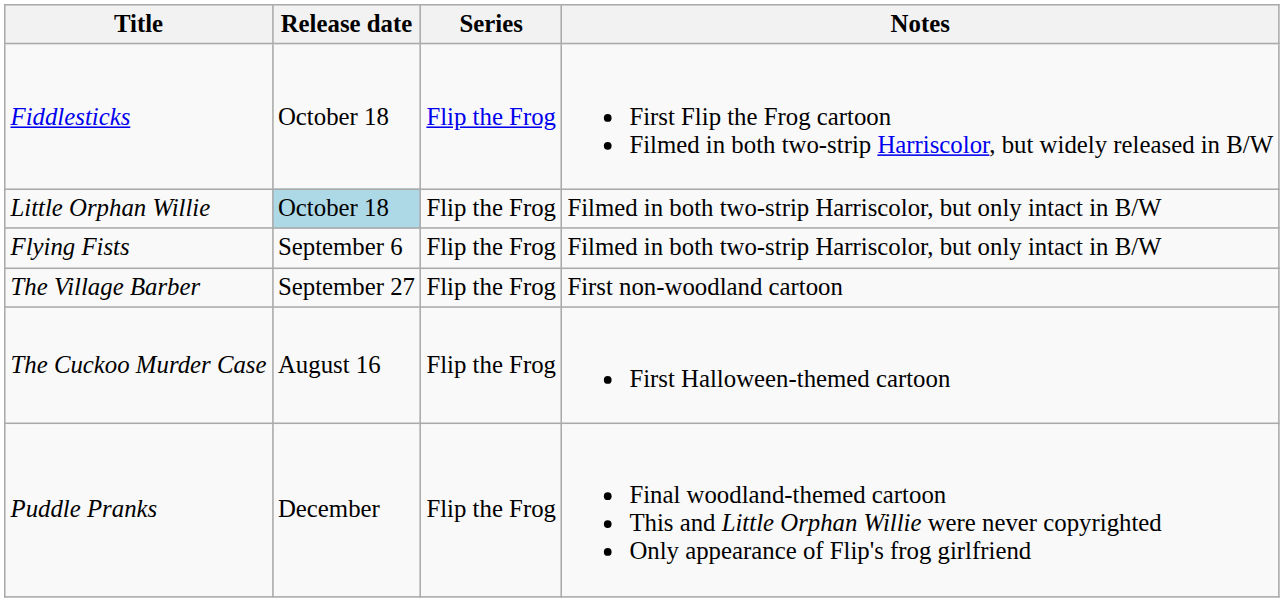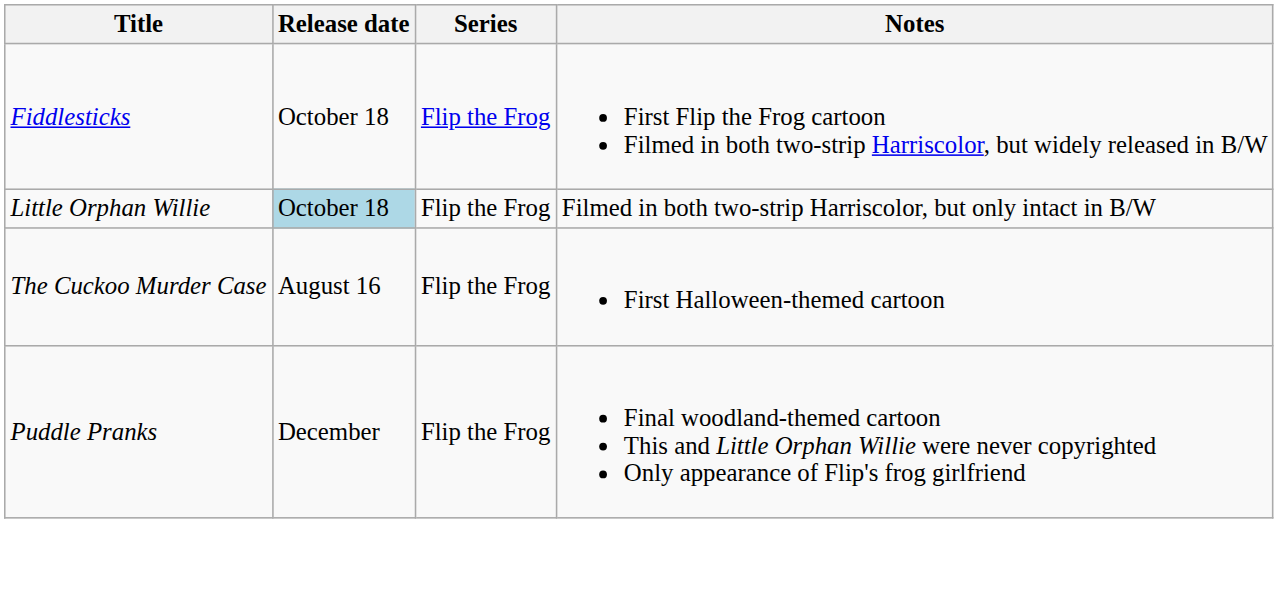- row: Flying Fists | September 6 | Flip the Frog | Filmed in both two-strip Harriscolor, but only intact in B/W
- row: The Village Barber | September 27 | Flip the Frog | First non-woodland cartoon
